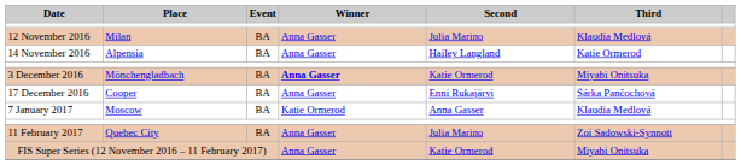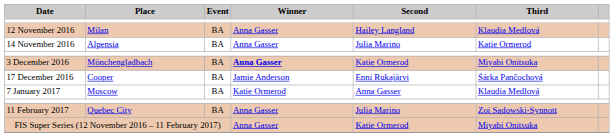12 November 2016 | Second: Julia Marino -> Hailey Langland
14 November 2016 | Second: Hailey Langland -> Julia Marino
17 December 2016 | Winner: Anna Gasser -> Jamie Anderson
